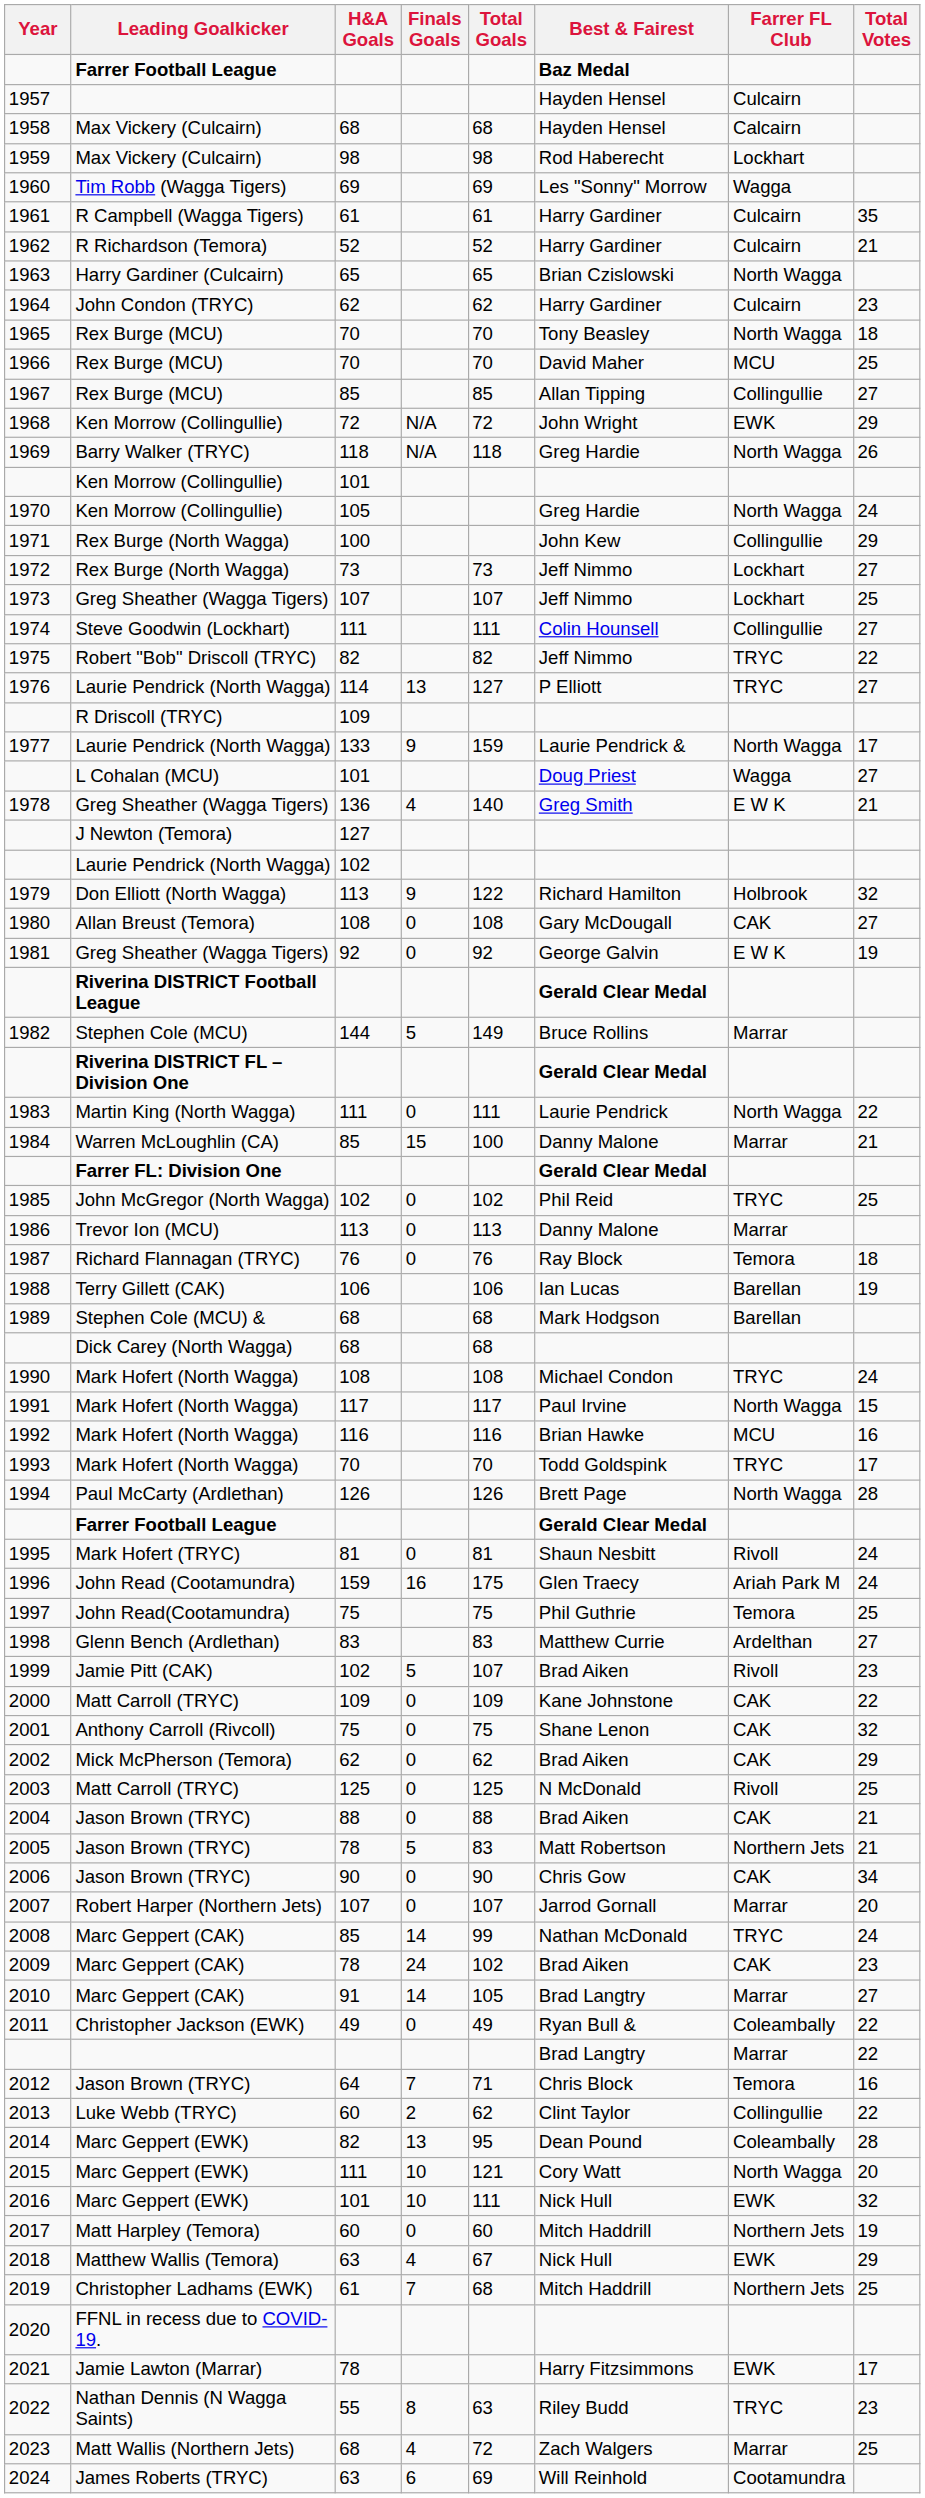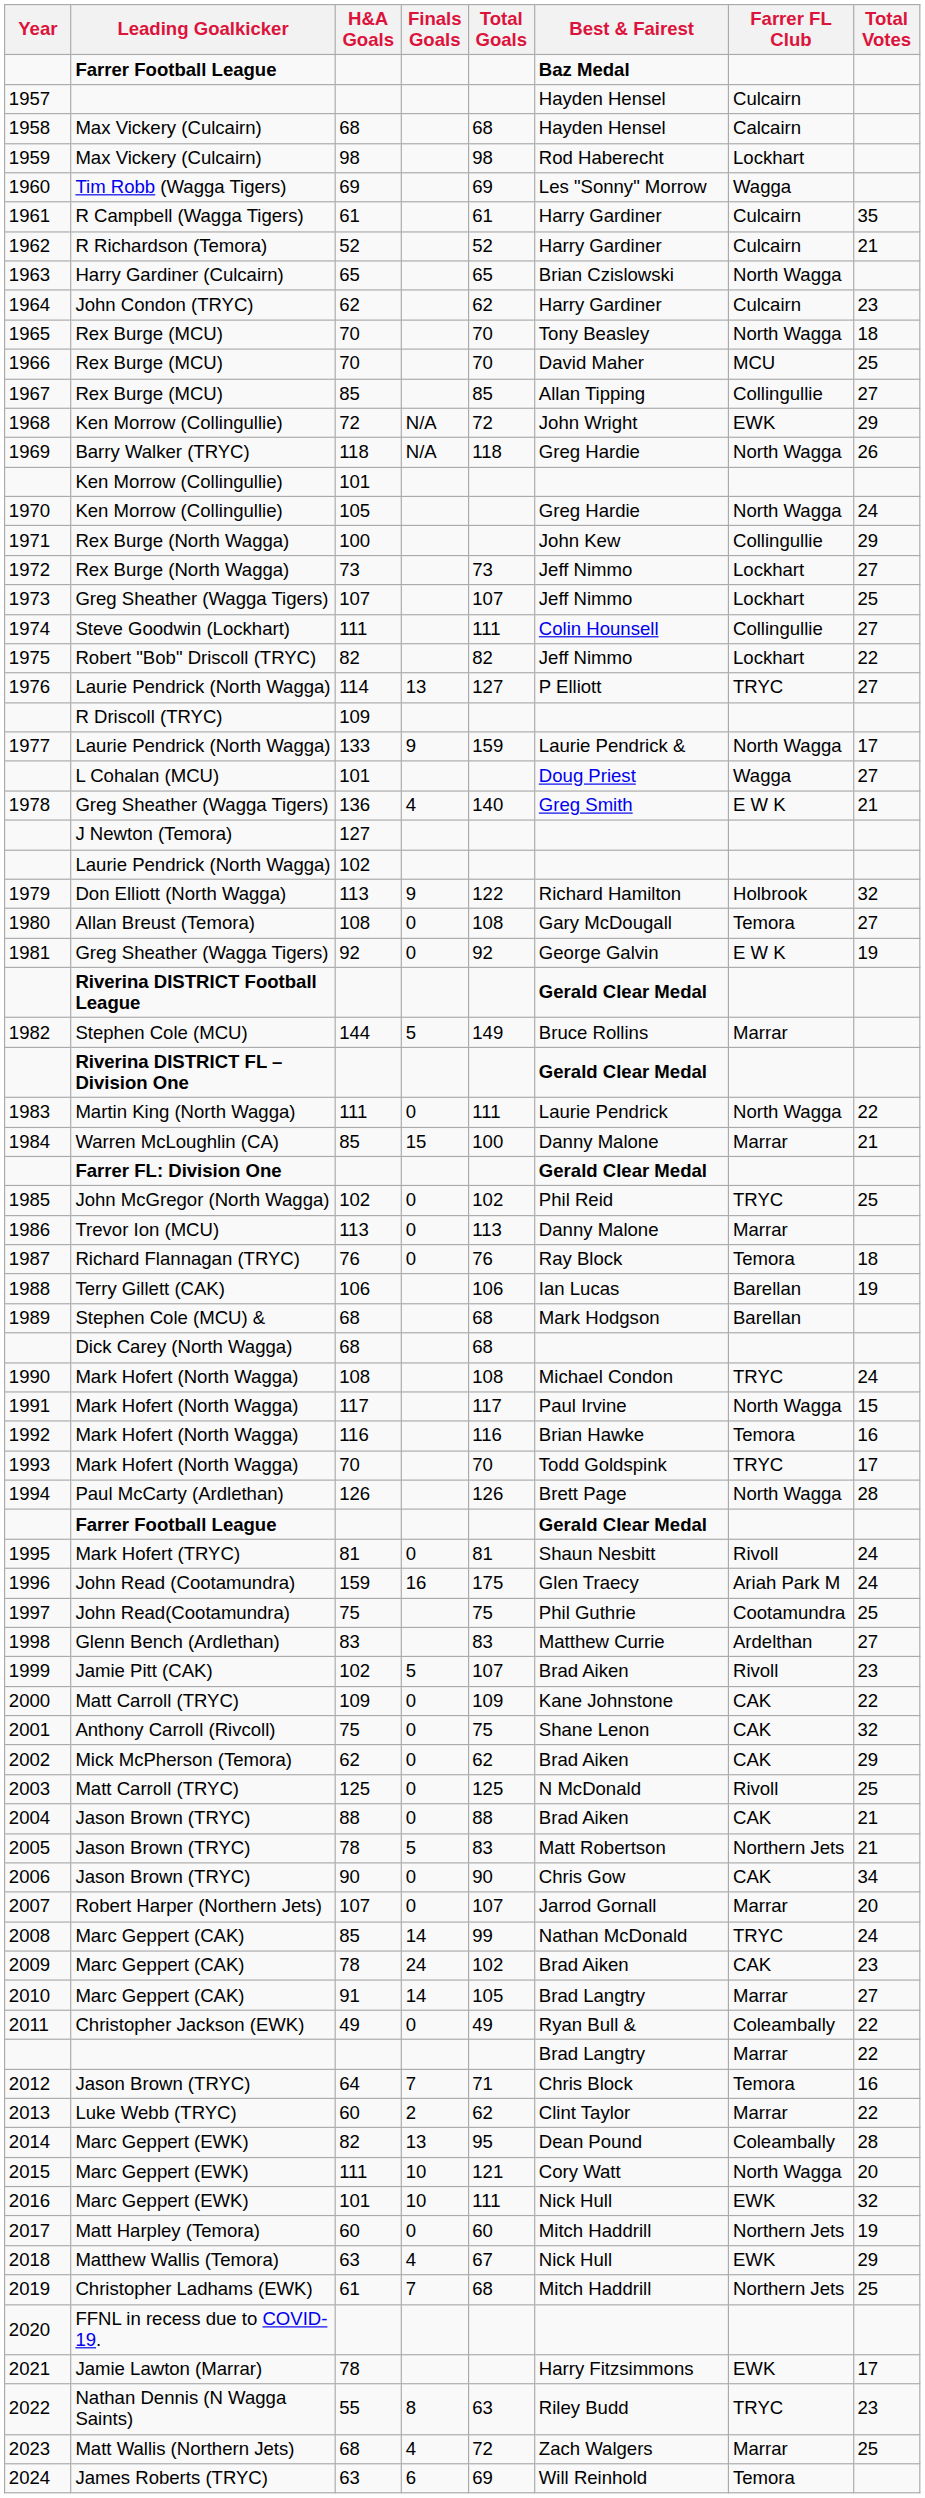1975 | Farrer FL Club: TRYC -> Lockhart
1980 | Farrer FL Club: CAK -> Temora
1992 | Farrer FL Club: MCU -> Temora
1997 | Farrer FL Club: Temora -> Cootamundra
2013 | Farrer FL Club: Collingullie -> Marrar
2024 | Farrer FL Club: Cootamundra -> Temora
